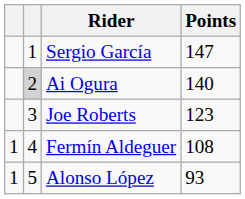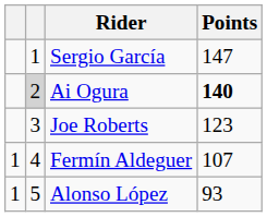Ai Ogura | Points: normal -> bold
Fermín Aldeguer | Points: 108 -> 107
